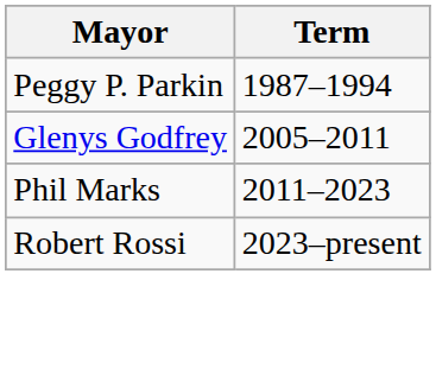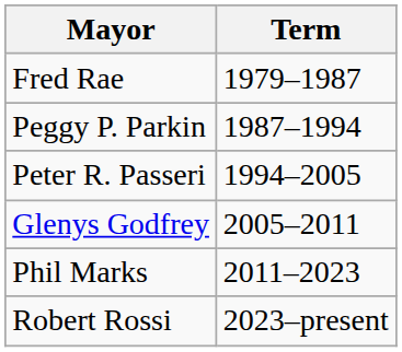+ row: Fred Rae | 1979–1987
+ row: Peter R. Passeri | 1994–2005
